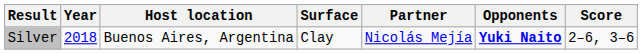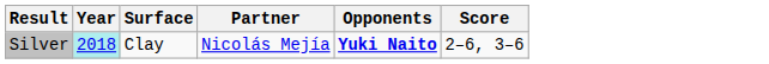- column: Host location | Buenos Aires, Argentina
Silver | Year: no background -> paleturquoise background
